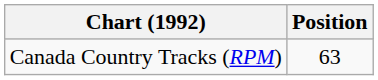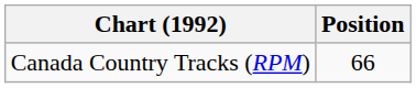Canada Country Tracks (RPM) | Position: 63 -> 66
